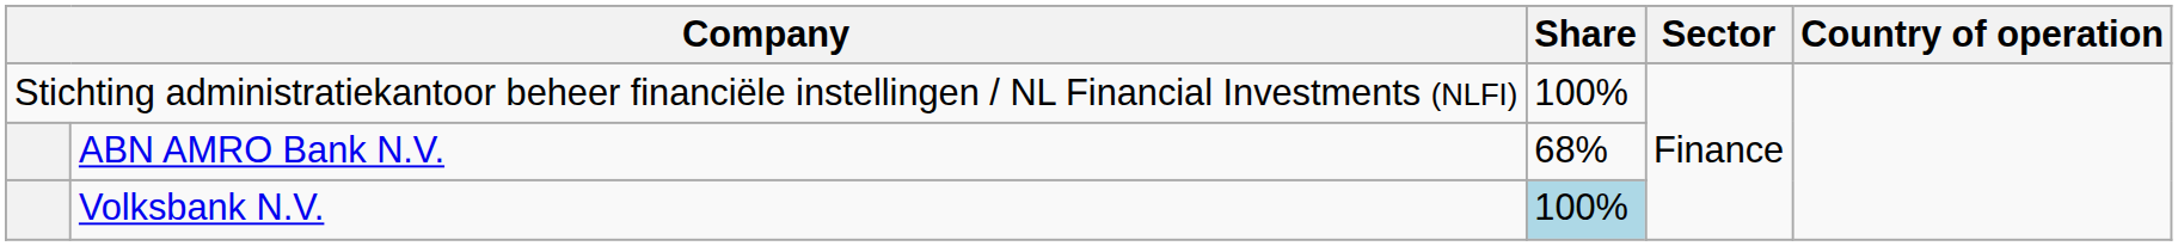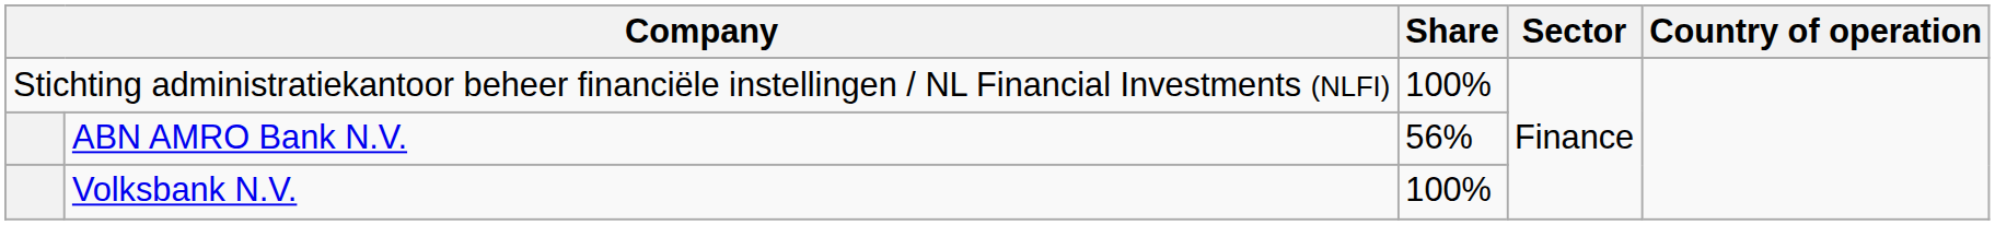ABN AMRO Bank N.V. | Share: 68% -> 56%
Volksbank N.V. | Share: lightblue background -> no background
